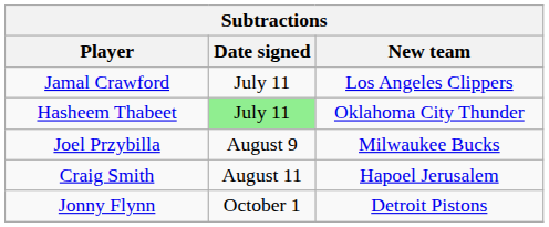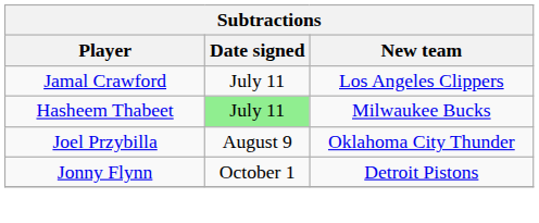Hasheem Thabeet | New team: Oklahoma City Thunder -> Milwaukee Bucks
Joel Przybilla | New team: Milwaukee Bucks -> Oklahoma City Thunder
- row: Craig Smith | August 11 | Hapoel Jerusalem
